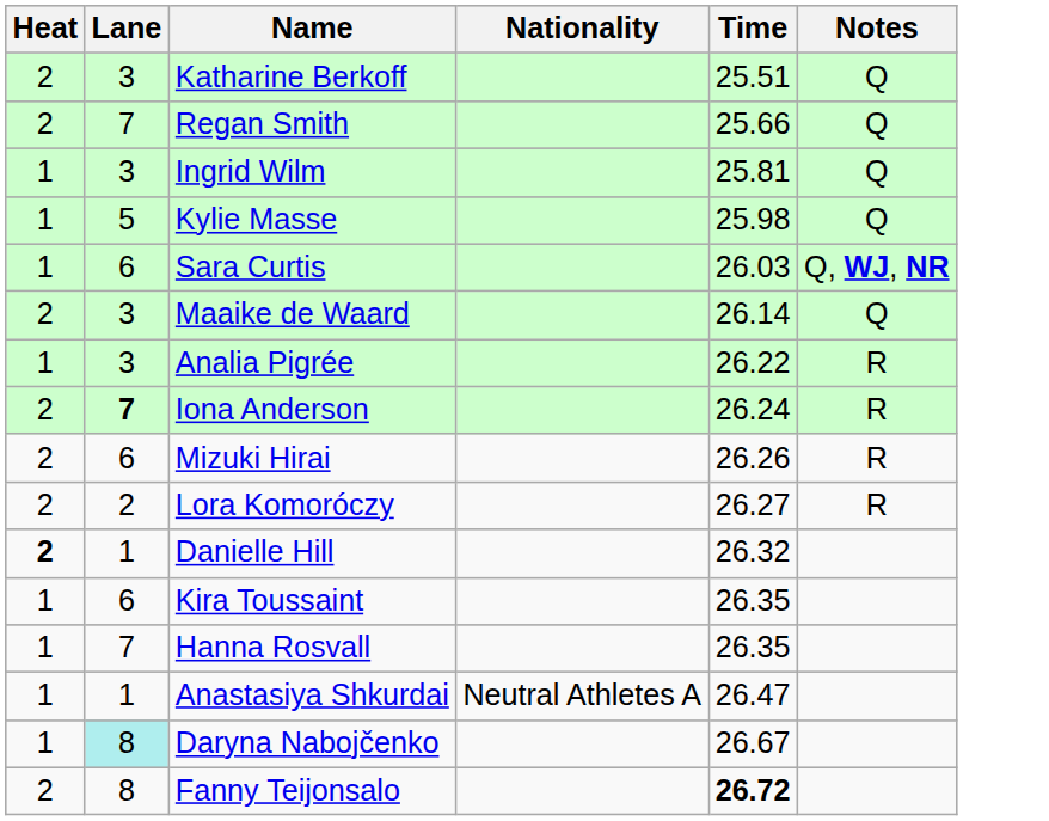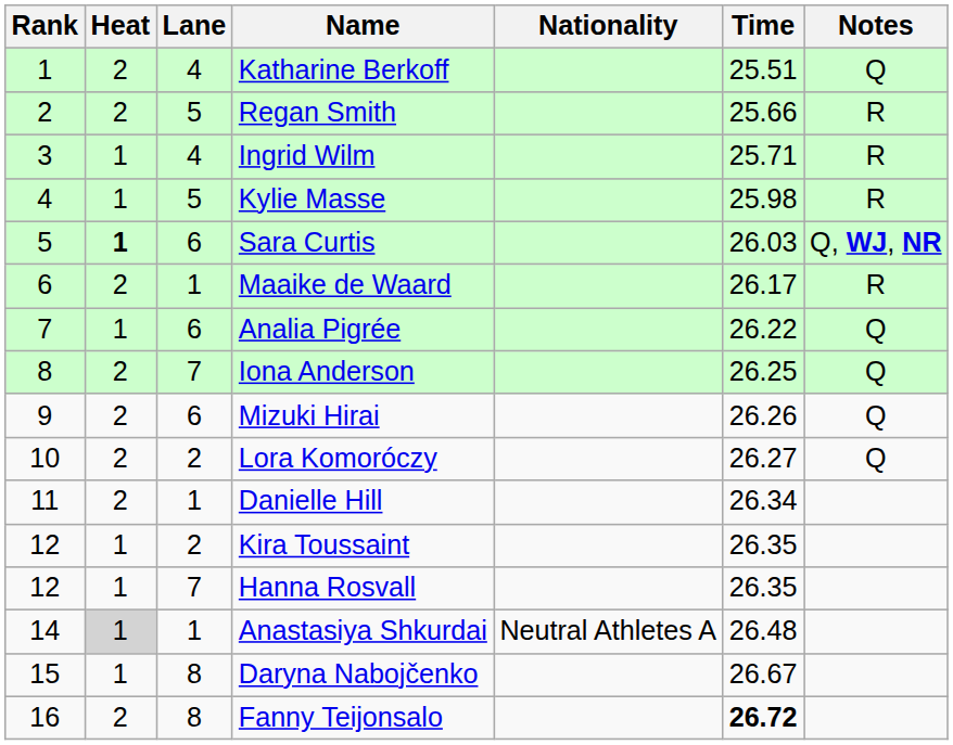+ column: Rank | 1 | 2 | 3 | 4 | 5 | 6 | 7 | 8 | 9 | 10 | 11 | 12 | 12 | 14 | 15 | 16
Katharine Berkoff | Lane: 3 -> 4
Regan Smith | Lane: 7 -> 5
Regan Smith | Notes: Q -> R
Ingrid Wilm | Lane: 3 -> 4
Ingrid Wilm | Time: 25.81 -> 25.71
Ingrid Wilm | Notes: Q -> R
Kylie Masse | Notes: Q -> R
Sara Curtis | Heat: normal -> bold
Maaike de Waard | Lane: 3 -> 1
Maaike de Waard | Time: 26.14 -> 26.17
Maaike de Waard | Notes: Q -> R
Analia Pigrée | Lane: 3 -> 6
Analia Pigrée | Notes: R -> Q
Iona Anderson | Lane: bold -> normal
Iona Anderson | Time: 26.24 -> 26.25
Iona Anderson | Notes: R -> Q
Mizuki Hirai | Notes: R -> Q
Lora Komoróczy | Notes: R -> Q
Danielle Hill | Heat: bold -> normal
Danielle Hill | Time: 26.32 -> 26.34
Kira Toussaint | Lane: 6 -> 2
Anastasiya Shkurdai | Heat: no background -> lightgrey background
Anastasiya Shkurdai | Time: 26.47 -> 26.48
Daryna Nabojčenko | Lane: paleturquoise background -> no background
